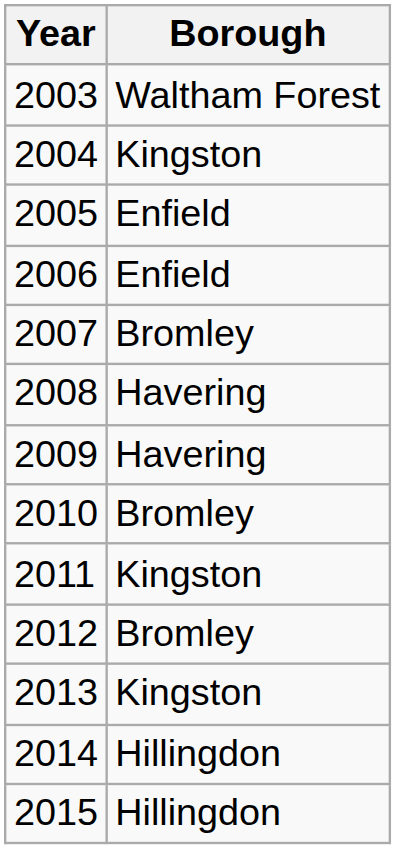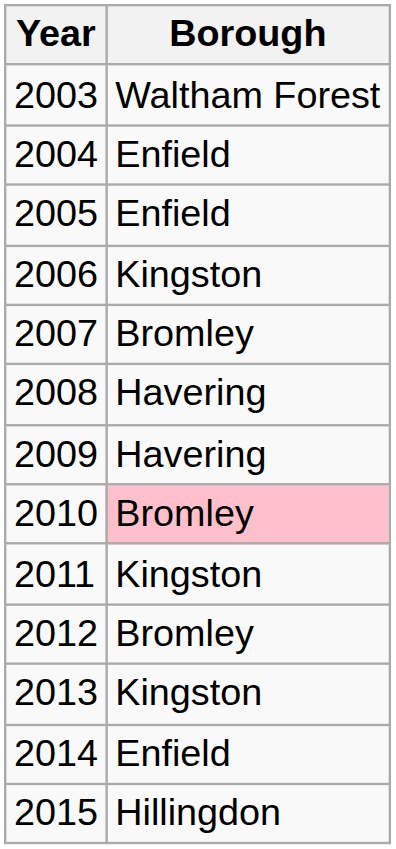2004 | Borough: Kingston -> Enfield
2006 | Borough: Enfield -> Kingston
2010 | Borough: no background -> pink background
2014 | Borough: Hillingdon -> Enfield
